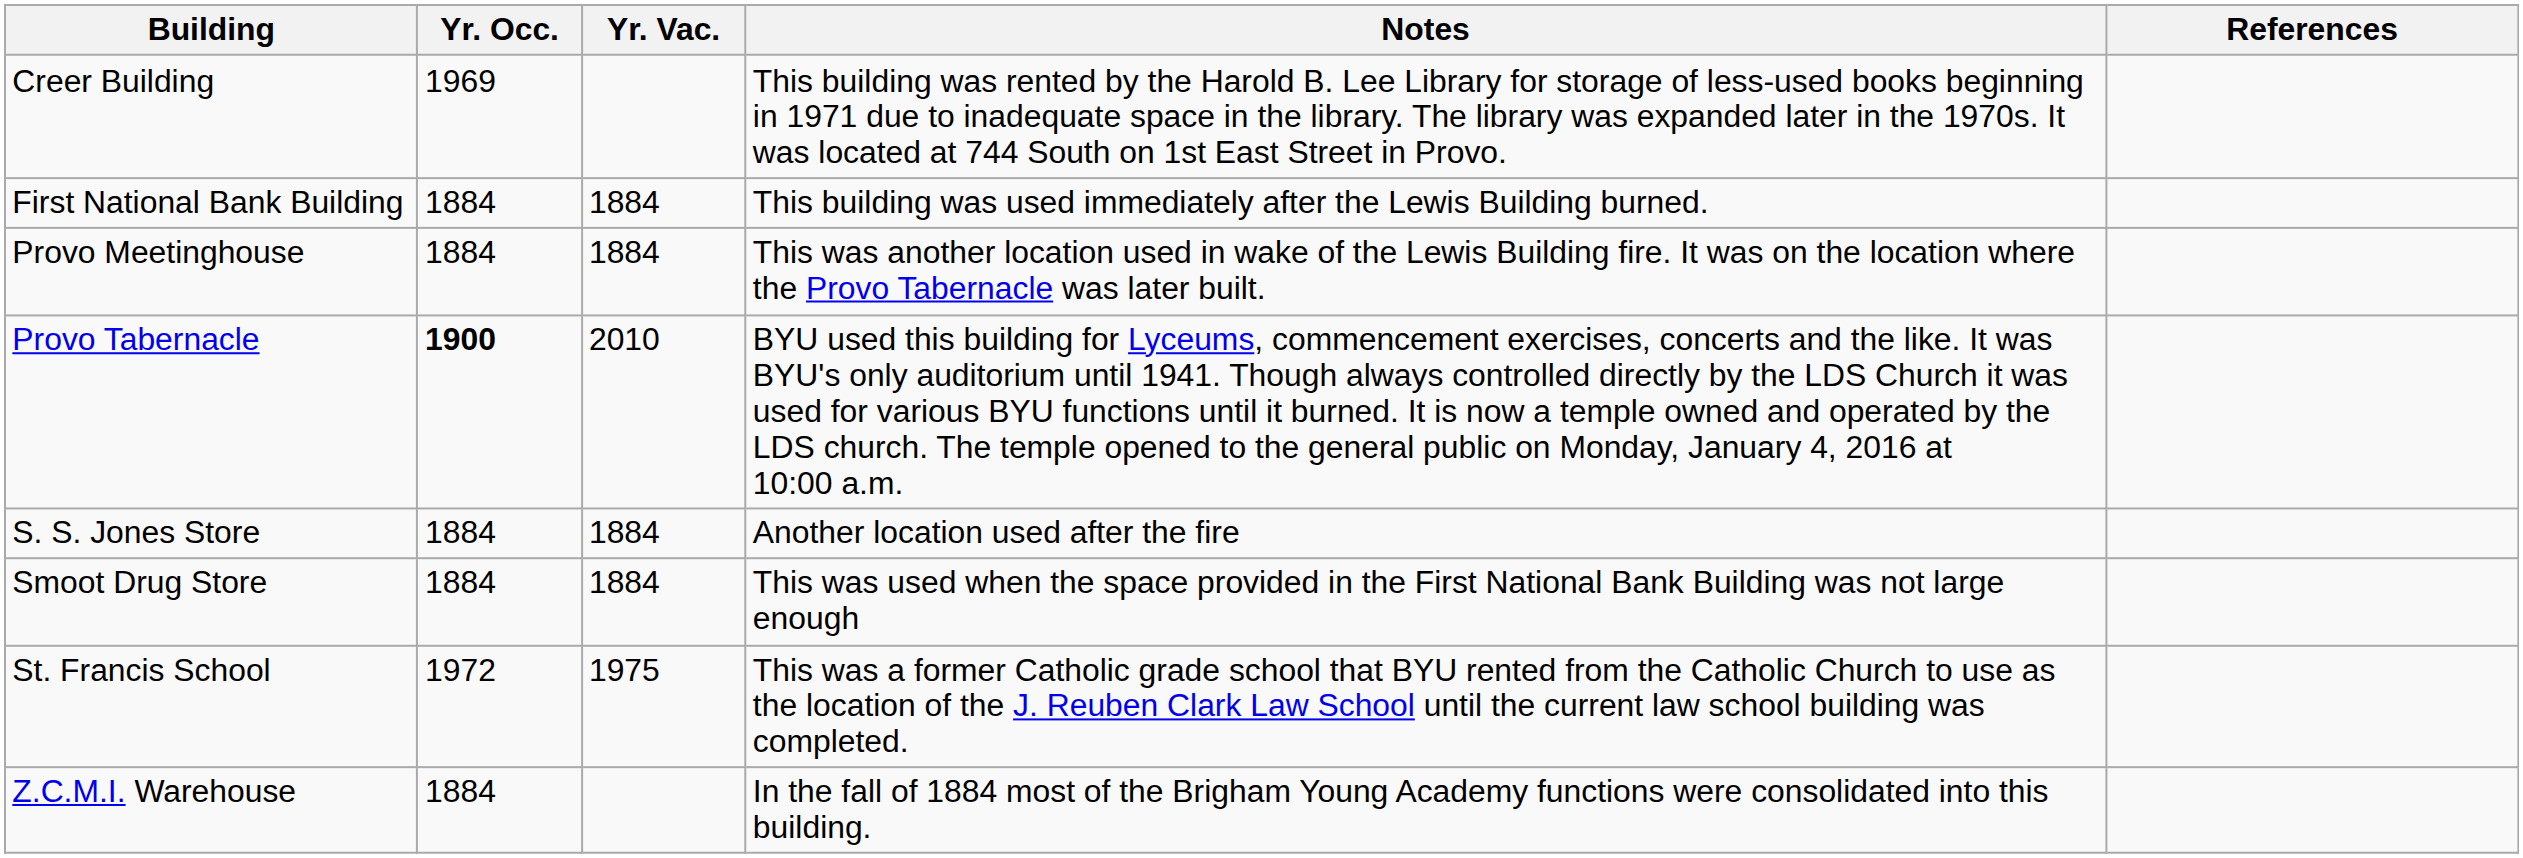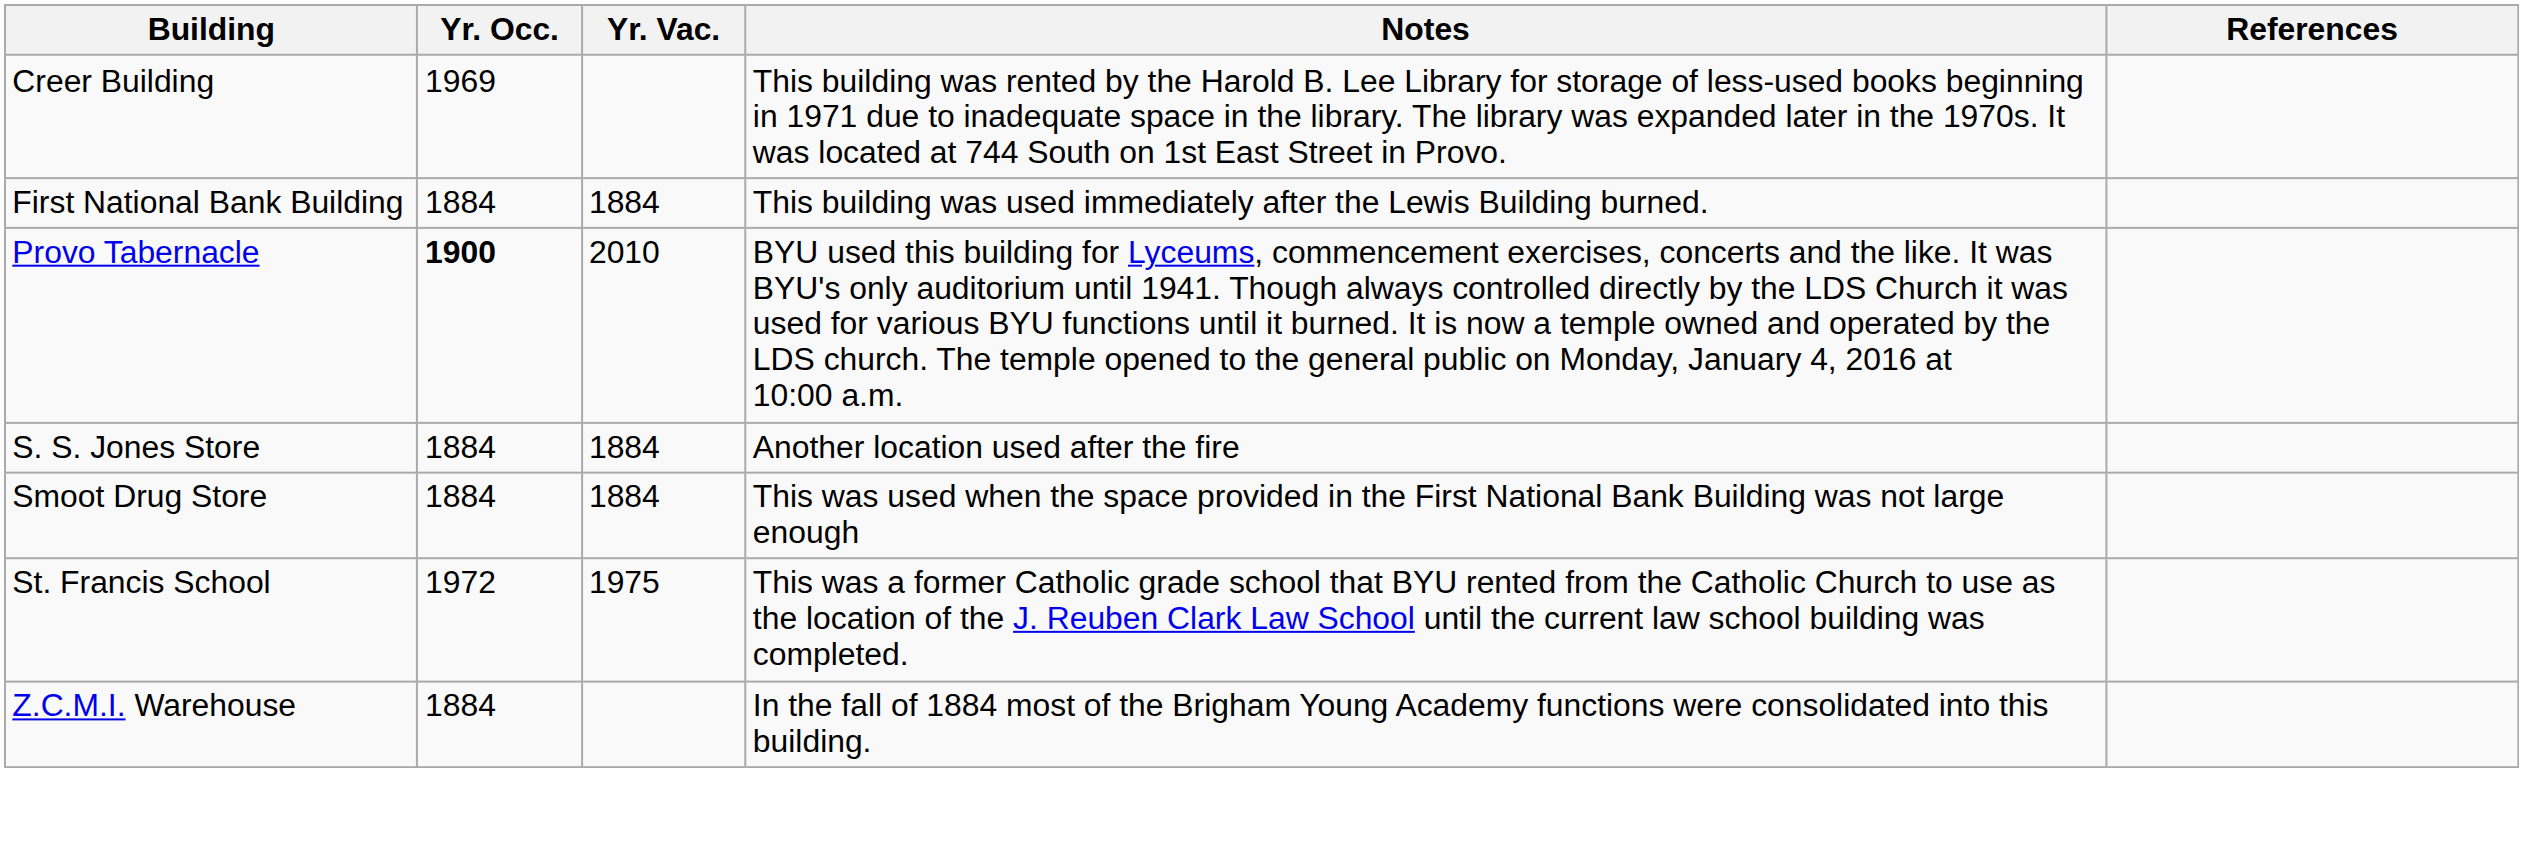- row: Provo Meetinghouse | 1884 | 1884 | This was another location used in wake of the Lewis Building fire. It was on the location where the Provo Tabernacle was later built.
